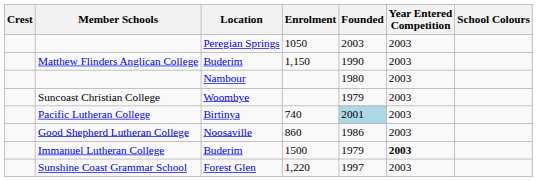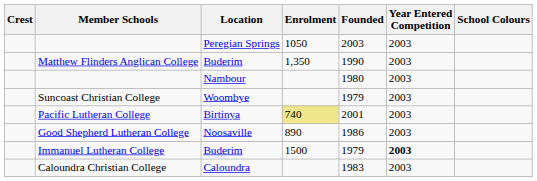Matthew Flinders Anglican College | Enrolment: 1,150 -> 1,350
Pacific Lutheran College | Enrolment: no background -> khaki background
Pacific Lutheran College | Founded: lightblue background -> no background
Good Shepherd Lutheran College | Enrolment: 860 -> 890
- row: Sunshine Coast Grammar School | Forest Glen | 1,220 | 1997 | 2003
+ row: Caloundra Christian College | Caloundra | 1983 | 2003
